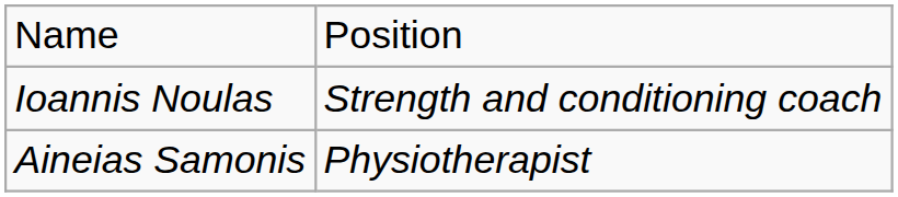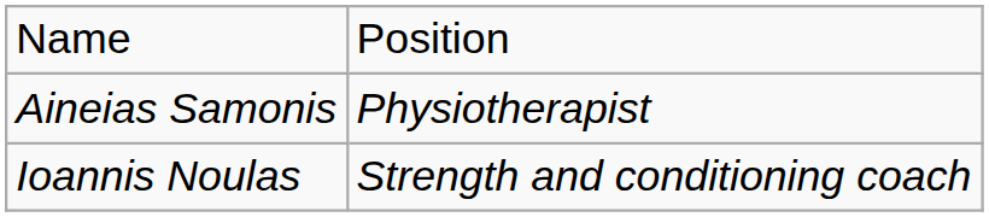rows swapped: Ioannis Noulas <-> Aineias Samonis
